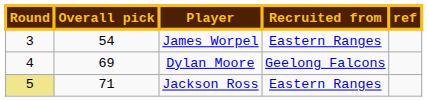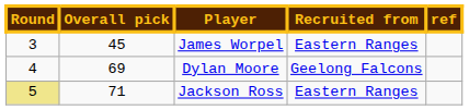James Worpel | Overall pick: 54 -> 45
